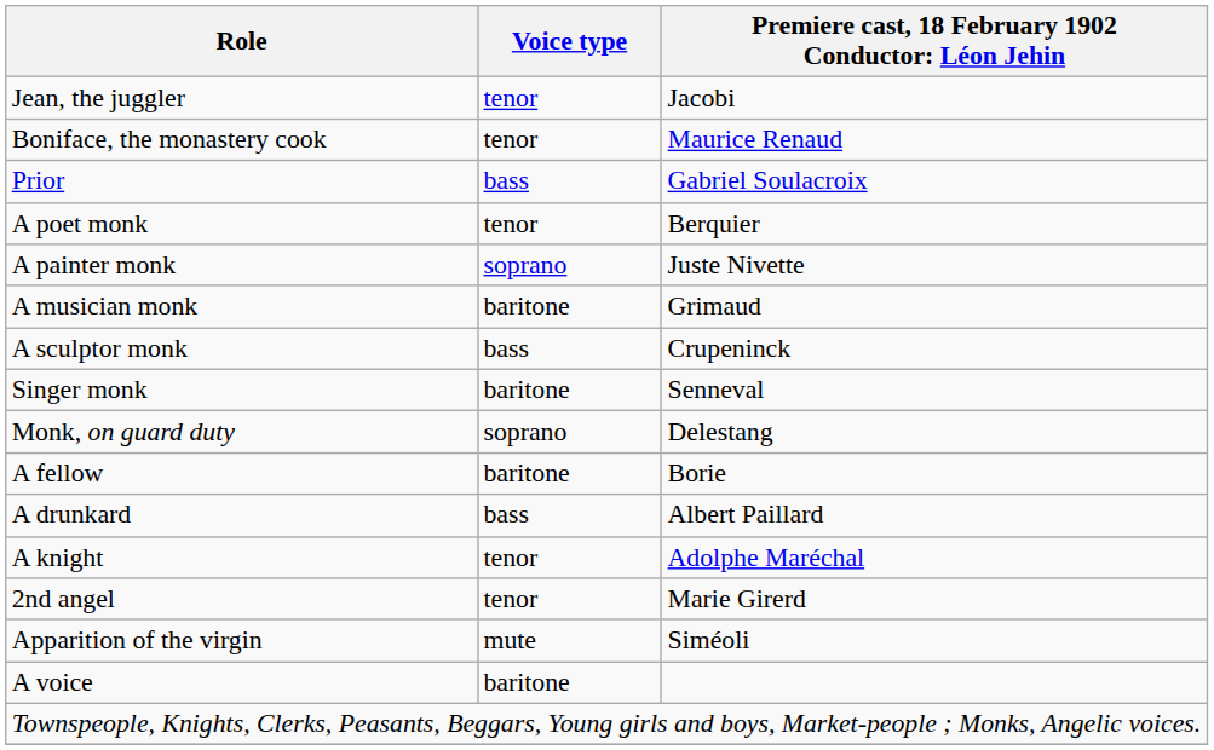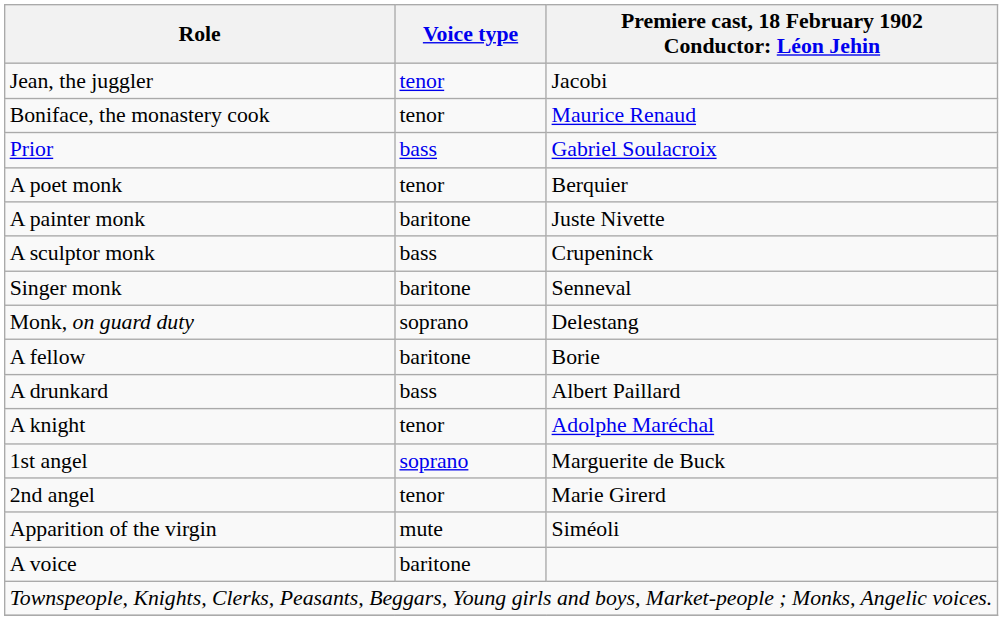A painter monk | Voice type: soprano -> baritone
- row: A musician monk | baritone | Grimaud
+ row: 1st angel | soprano | Marguerite de Buck
